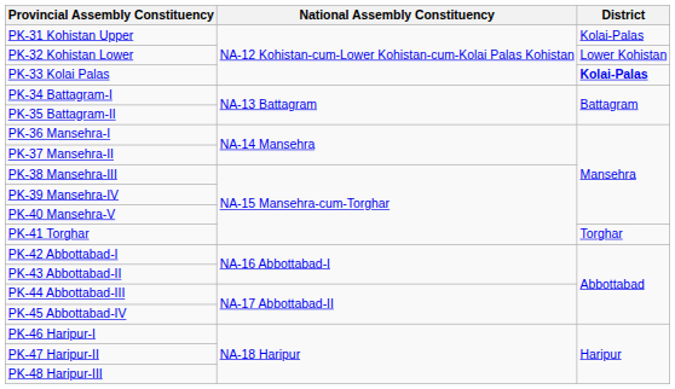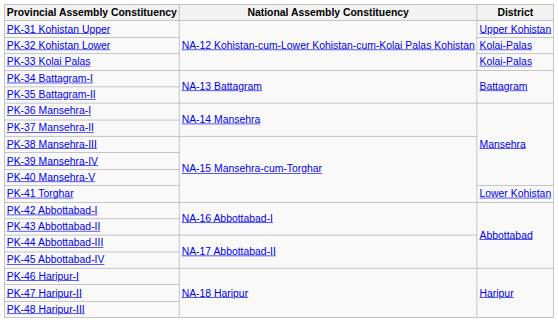PK-31 Kohistan Upper | District: Kolai-Palas -> Upper Kohistan
PK-32 Kohistan Lower | District: Lower Kohistan -> Kolai-Palas
PK-33 Kolai Palas | District: bold -> normal
PK-41 Torghar | District: Torghar -> Lower Kohistan
